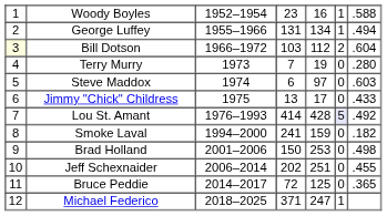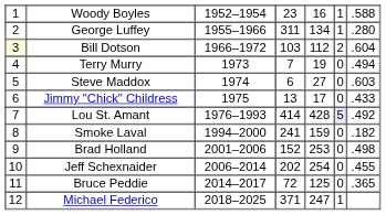George Luffey | column 4: 131 -> 311
George Luffey | column 7: .494 -> .280
Terry Murry | column 7: .280 -> .494
Steve Maddox | column 5: 97 -> 27
Brad Holland | column 4: 150 -> 152
Jeff Schexnaider | column 5: 251 -> 254
